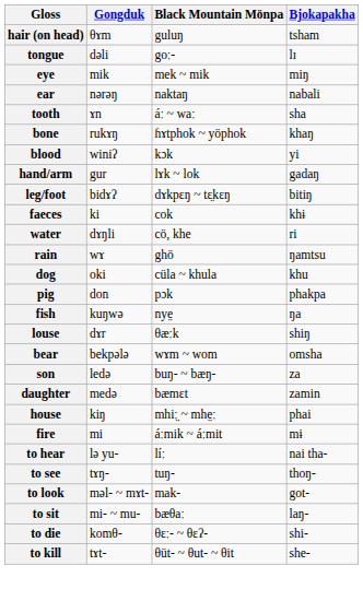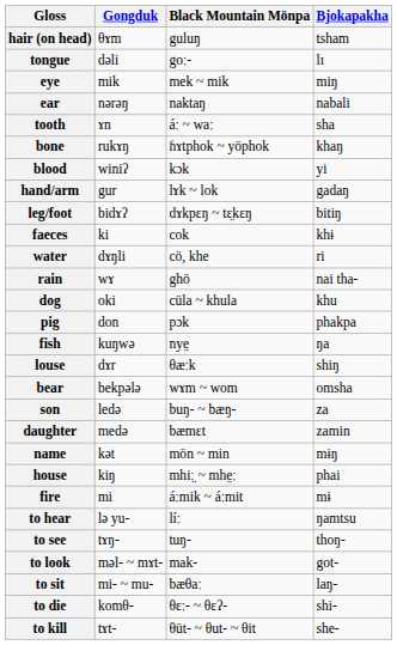rain | Bjokapakha: ŋamtsu -> nai tha-
+ row: name | kət | mön ~ min | mɨŋ
to hear | Bjokapakha: nai tha- -> ŋamtsu
